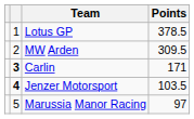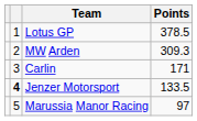MW Arden | Points: 309.5 -> 309.3
Carlin | column 2: bold -> normal
Jenzer Motorsport | Points: 103.5 -> 133.5
